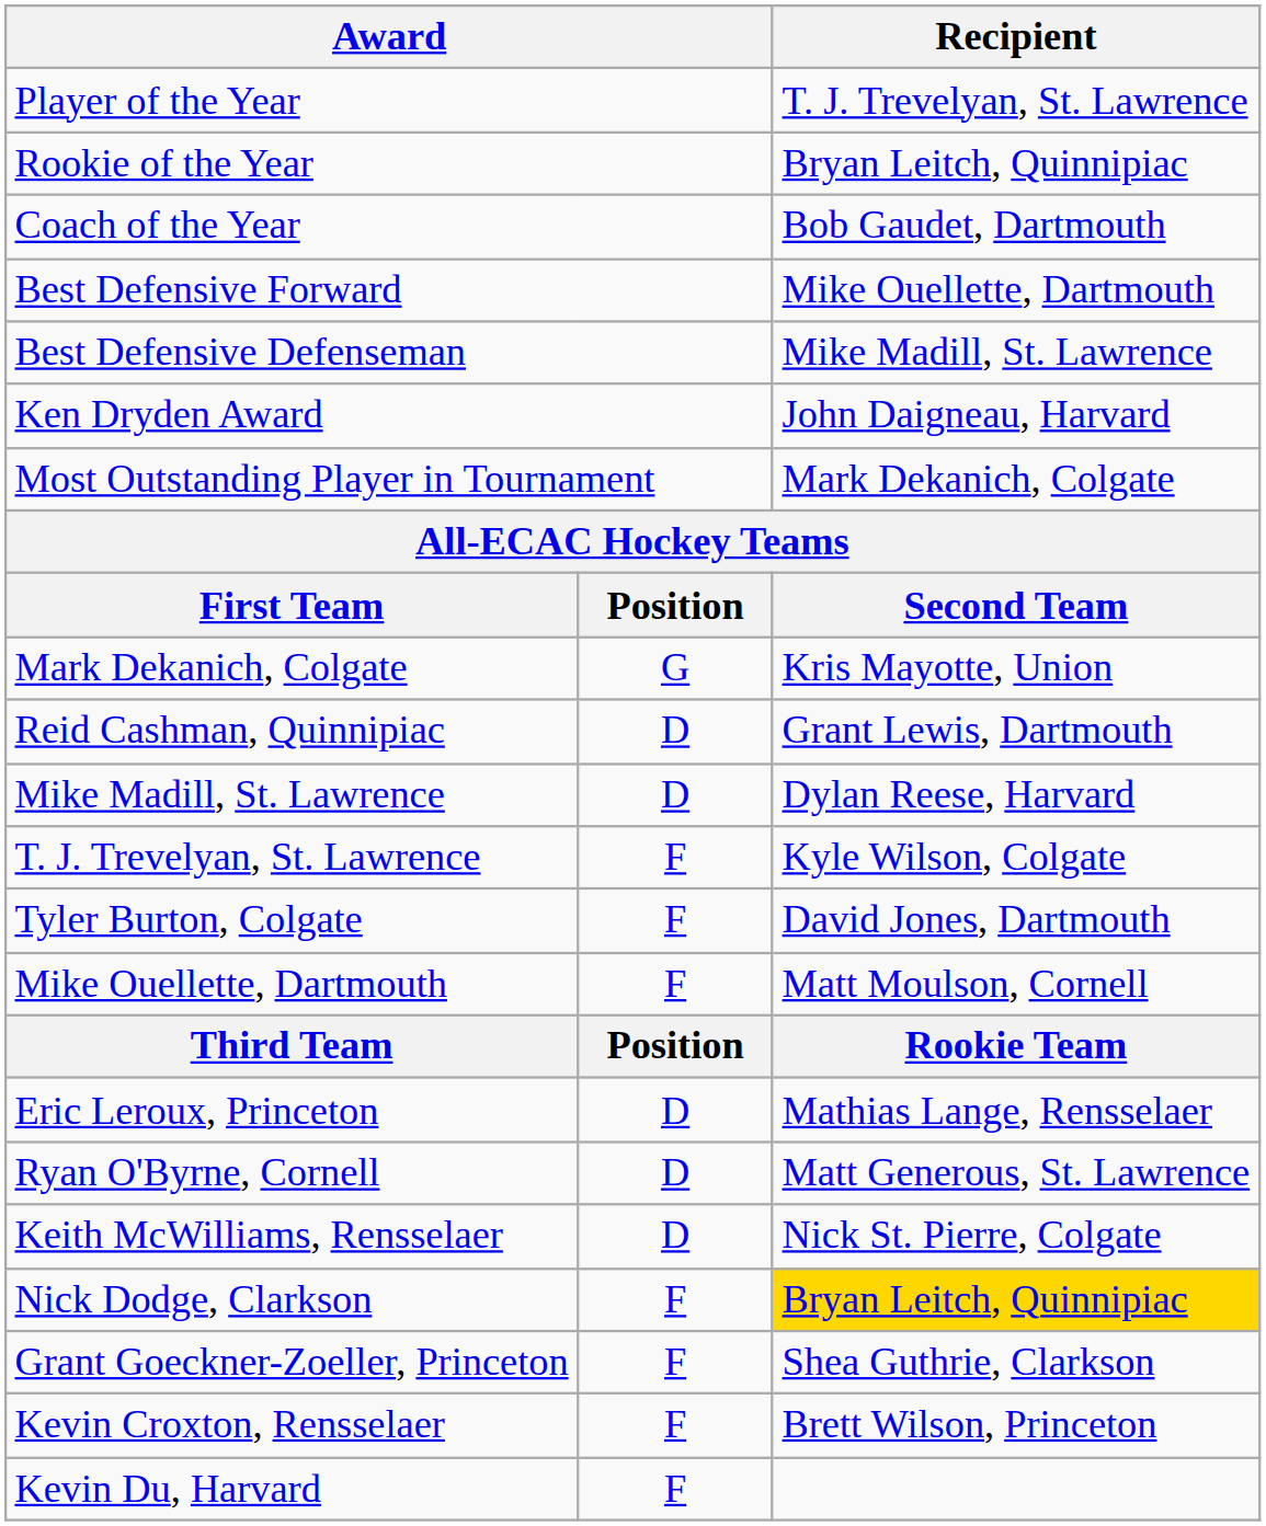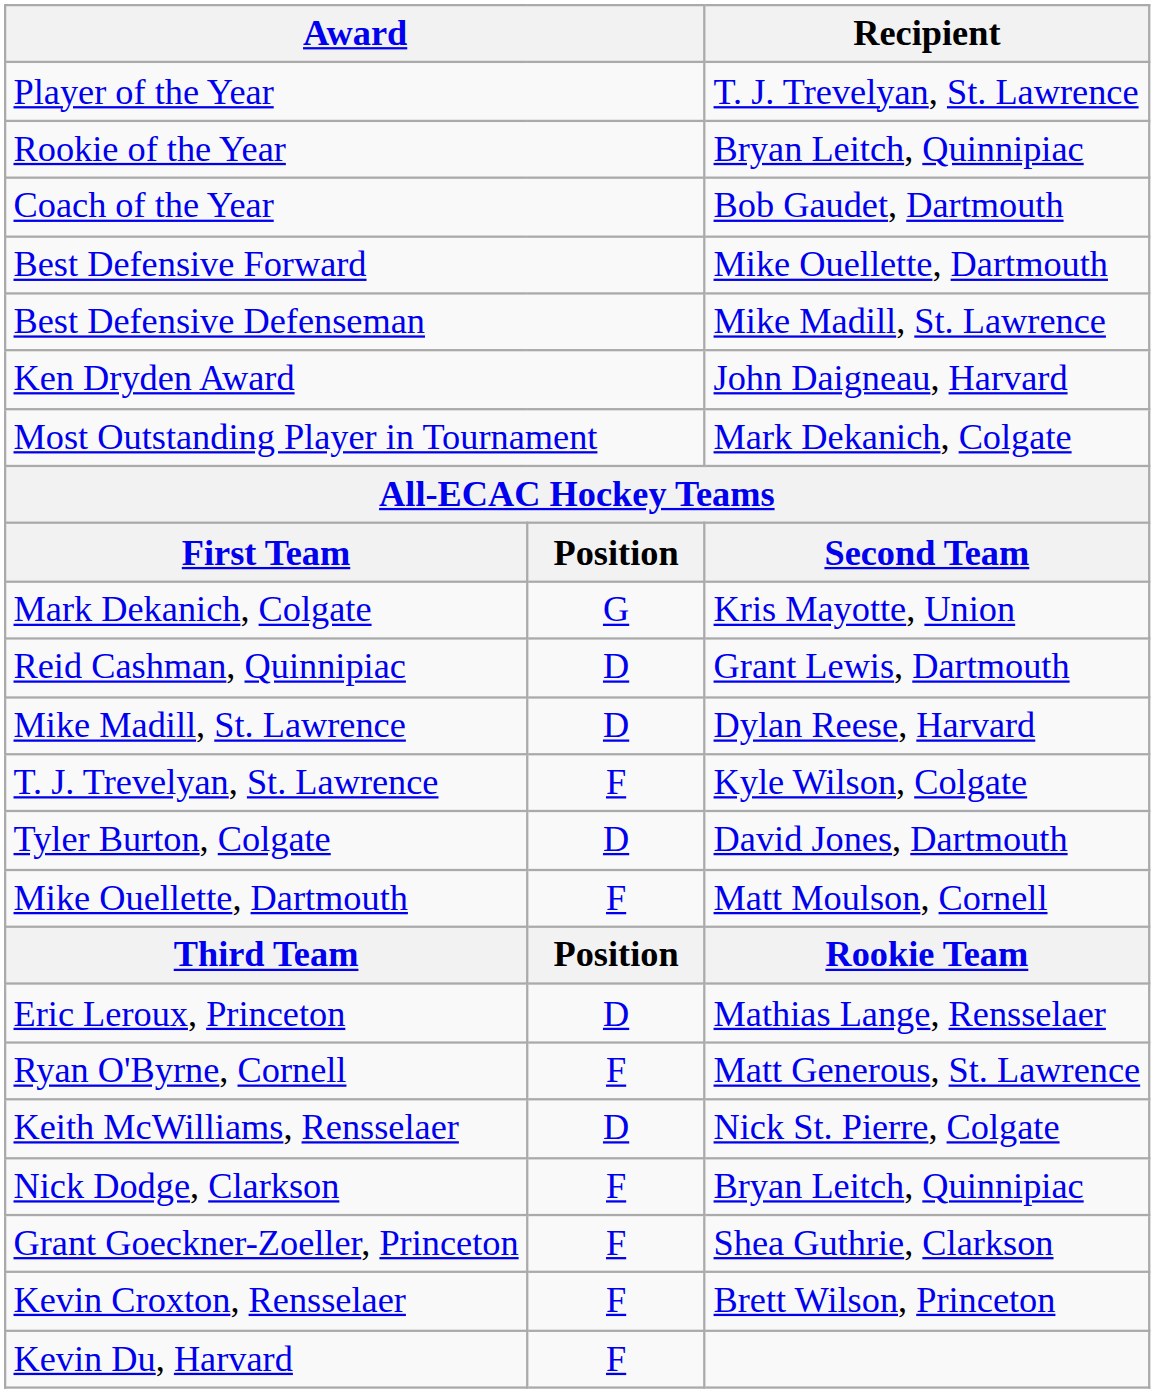Tyler Burton, Colgate | column 2: F -> D
Ryan O'Byrne, Cornell | column 2: D -> F
Nick Dodge, Clarkson | Recipient: gold background -> no background
